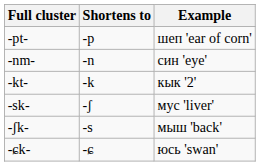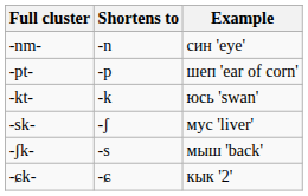rows swapped: -nm- <-> -pt-
-kt- | Example: кык '2' -> юсь 'swan'
-ɕk- | Example: юсь 'swan' -> кык '2'
